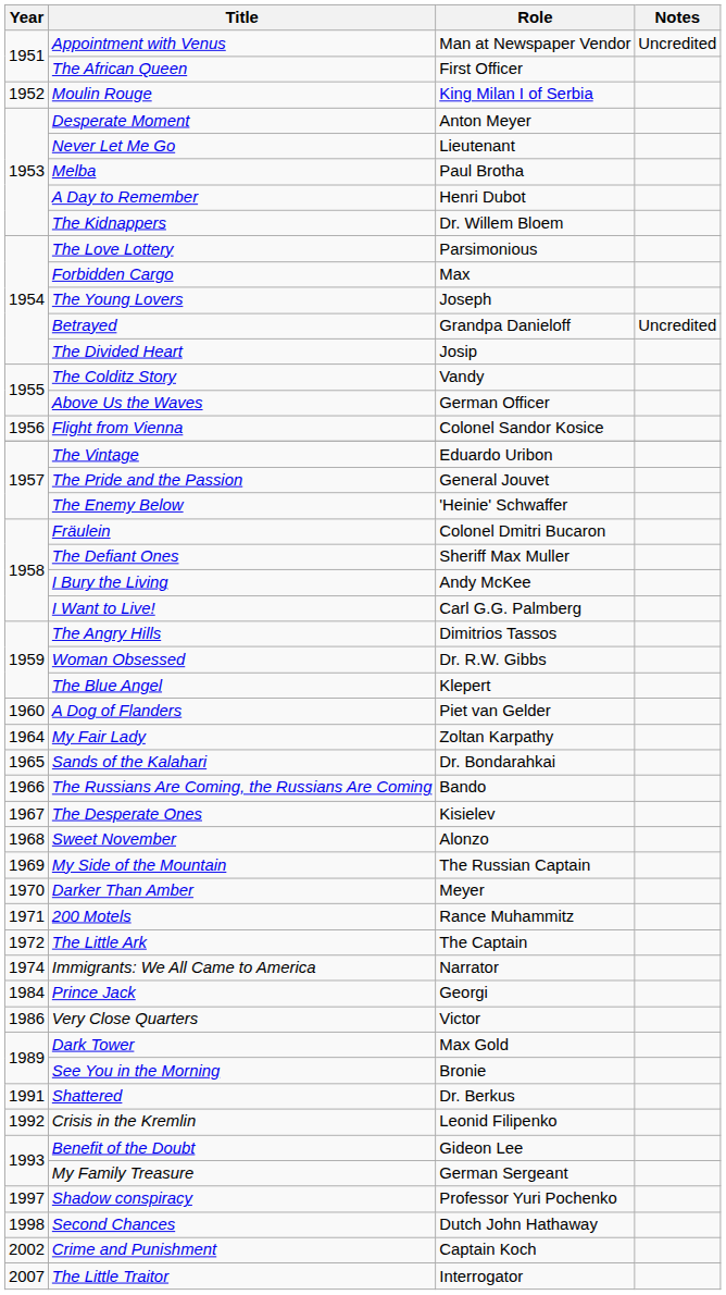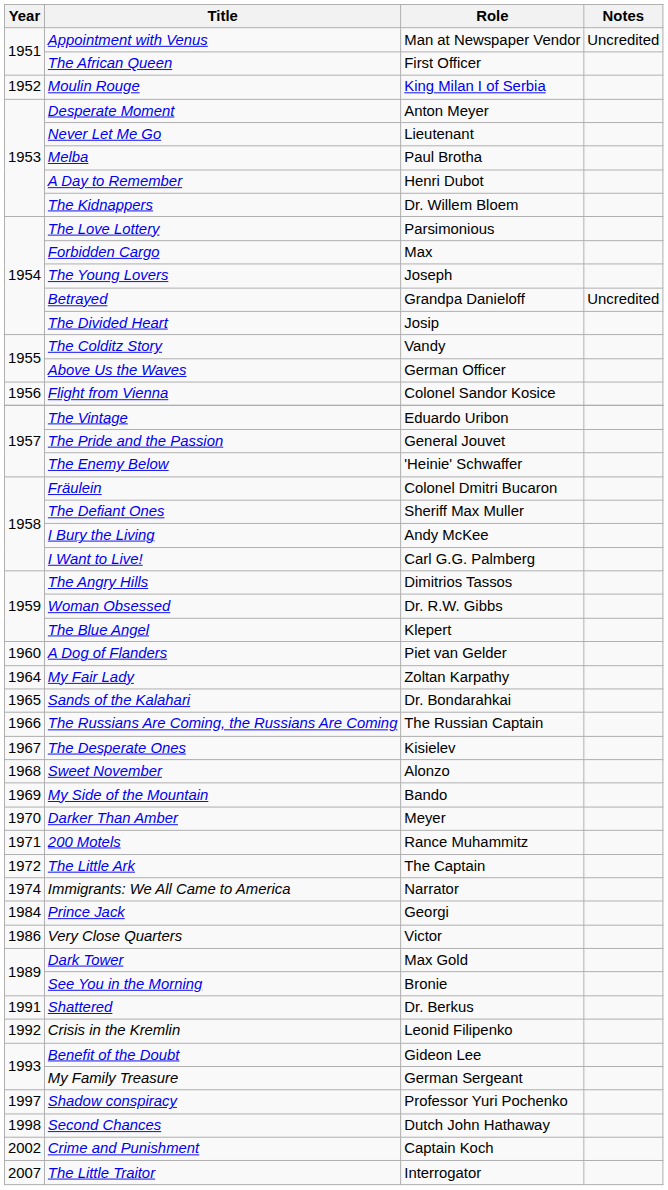The Russians Are Coming, the Russians Are Coming | Role: Bando -> The Russian Captain
My Side of the Mountain | Role: The Russian Captain -> Bando
